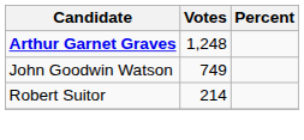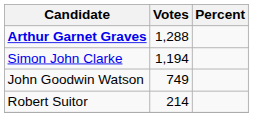Arthur Garnet Graves | Votes: 1,248 -> 1,288
+ row: Simon John Clarke | 1,194
